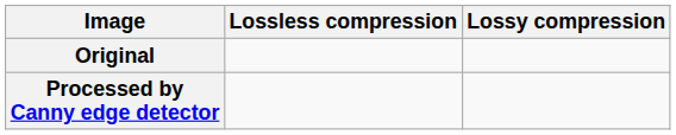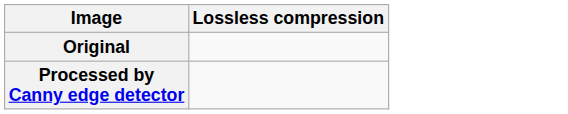- column: Lossy compression
